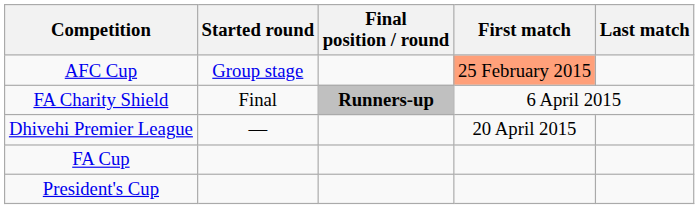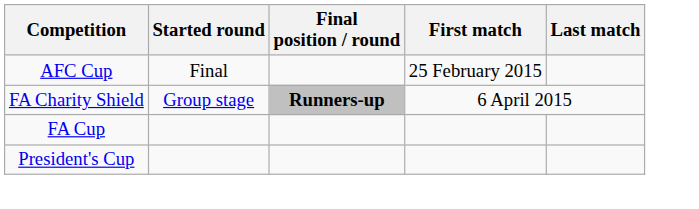AFC Cup | Started round: Group stage -> Final
AFC Cup | First match: lightsalmon background -> no background
FA Charity Shield | Started round: Final -> Group stage
- row: Dhivehi Premier League | — | 20 April 2015
